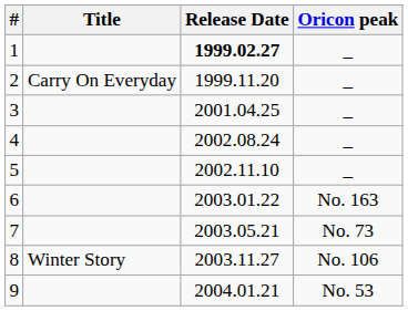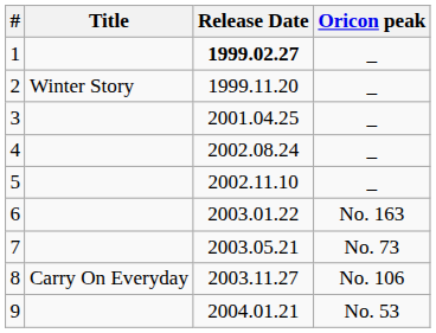2 | Title: Carry On Everyday -> Winter Story
8 | Title: Winter Story -> Carry On Everyday
